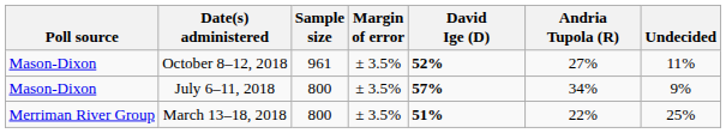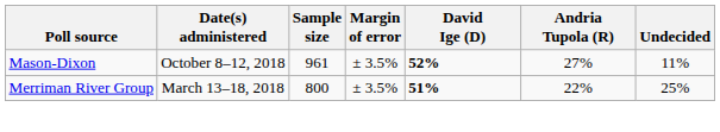- row: Mason-Dixon | July 6–11, 2018 | 800 | ± 3.5% | 57% | 34% | 9%
